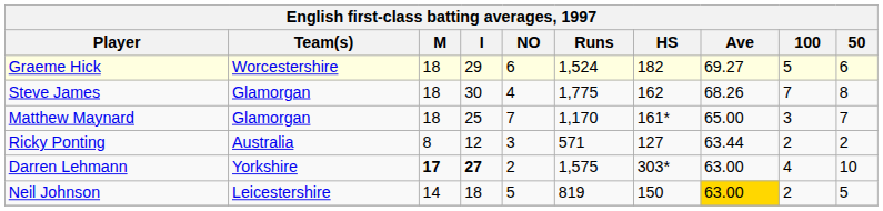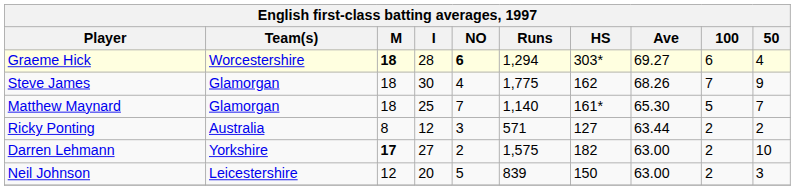Graeme Hick | M: normal -> bold
Graeme Hick | I: 29 -> 28
Graeme Hick | NO: normal -> bold
Graeme Hick | Runs: 1,524 -> 1,294
Graeme Hick | HS: 182 -> 303*
Graeme Hick | 100: 5 -> 6
Graeme Hick | 50: 6 -> 4
Steve James | 50: 8 -> 9
Matthew Maynard | Runs: 1,170 -> 1,140
Matthew Maynard | Ave: 65.00 -> 65.30
Matthew Maynard | 100: 3 -> 5
Darren Lehmann | I: bold -> normal
Darren Lehmann | HS: 303* -> 182
Darren Lehmann | 100: 4 -> 2
Neil Johnson | M: 14 -> 12
Neil Johnson | I: 18 -> 20
Neil Johnson | Runs: 819 -> 839
Neil Johnson | Ave: gold background -> no background
Neil Johnson | 50: 5 -> 3
